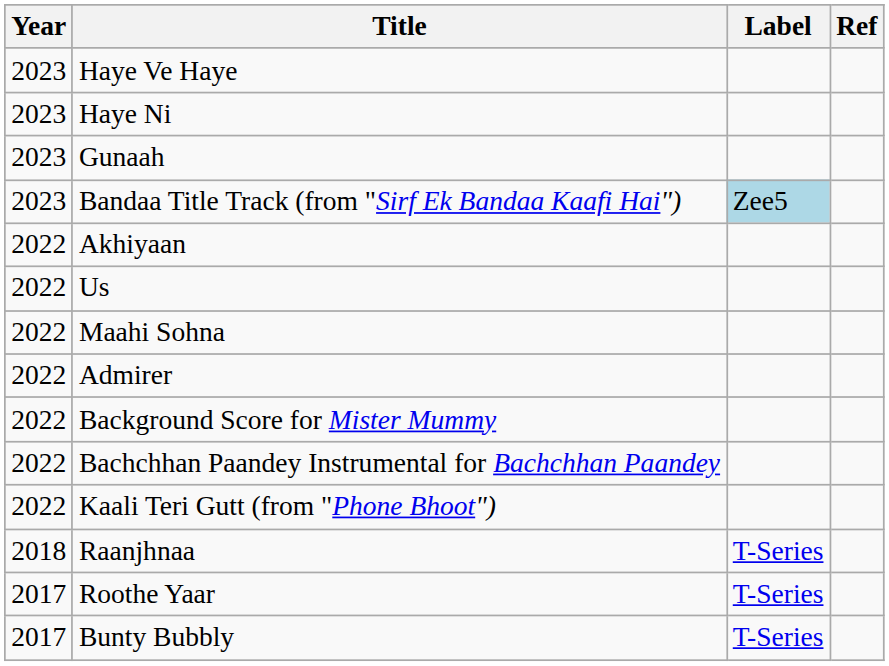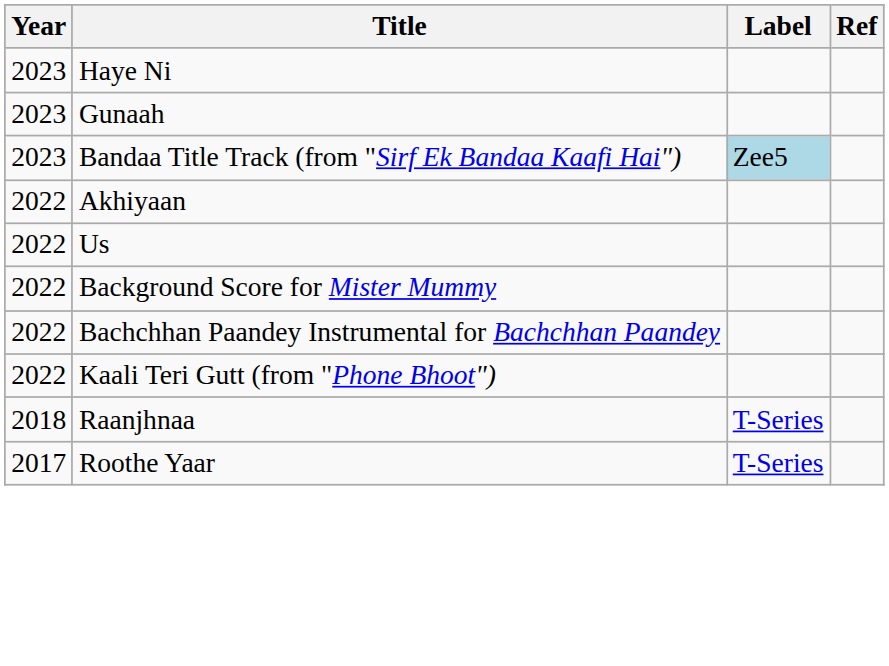- row: 2023 | Haye Ve Haye
- row: 2022 | Maahi Sohna
- row: 2022 | Admirer
- row: 2017 | Bunty Bubbly | T-Series
